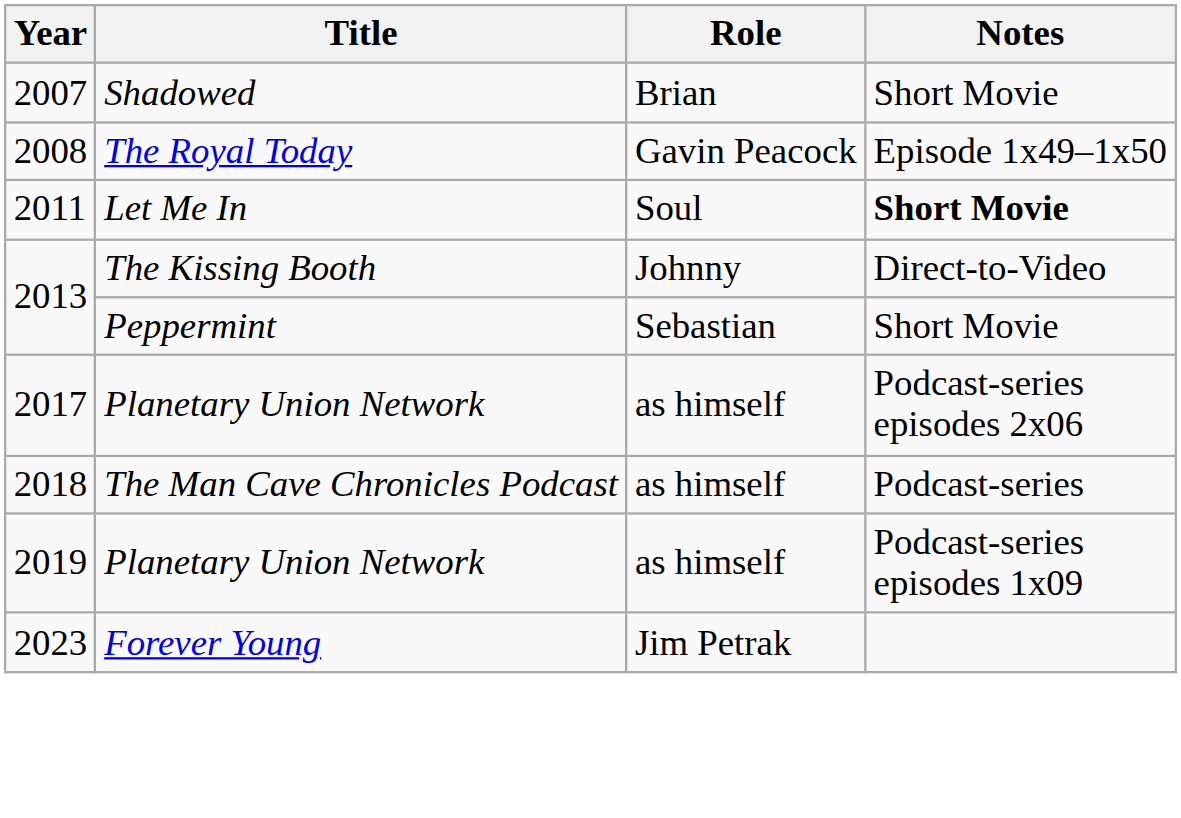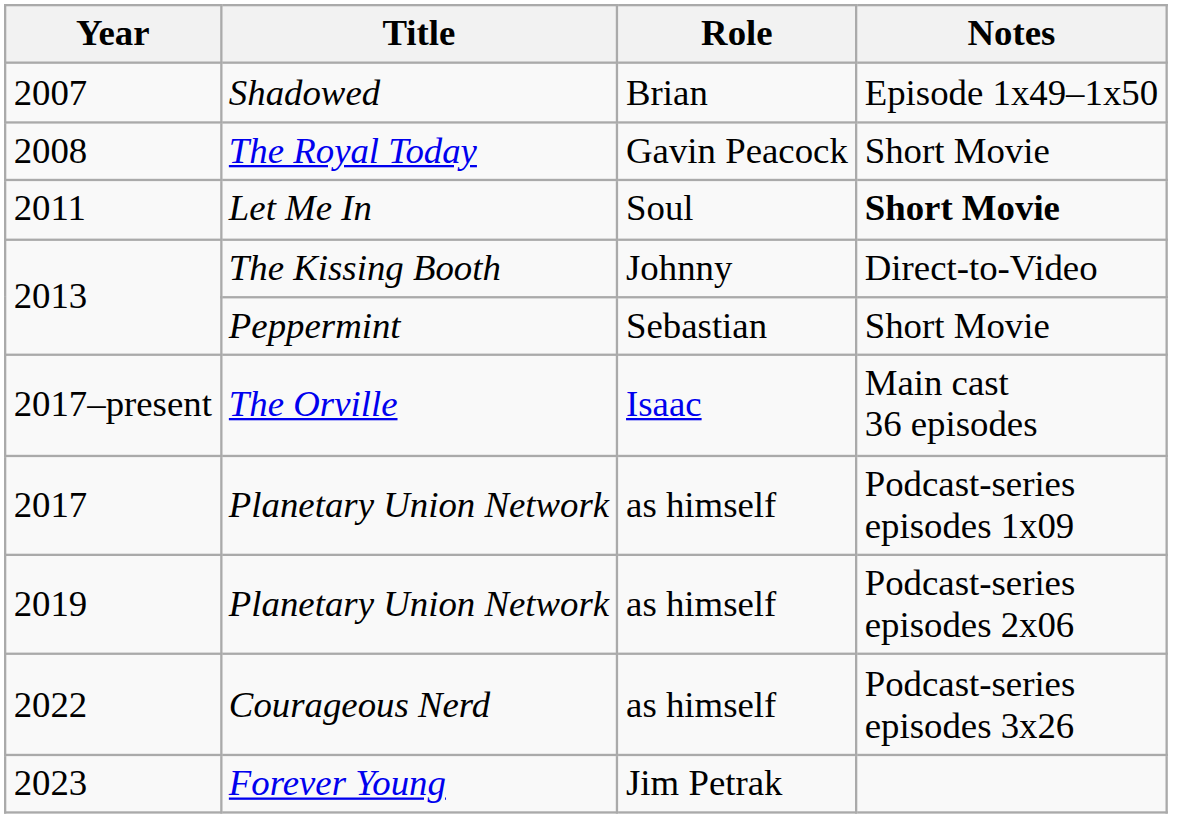Shadowed | Notes: Short Movie -> Episode 1x49–1x50
The Royal Today | Notes: Episode 1x49–1x50 -> Short Movie
+ row: 2017–present | The Orville | Isaac | Main cast 36 episodes
2017 / Planetary Union Network | Notes: Podcast-series episodes 2x06 -> Podcast-series episodes 1x09
- row: 2018 | The Man Cave Chronicles Podcast | as himself | Podcast-series
2019 / Planetary Union Network | Notes: Podcast-series episodes 1x09 -> Podcast-series episodes 2x06
+ row: 2022 | Courageous Nerd | as himself | Podcast-series episodes 3x26
